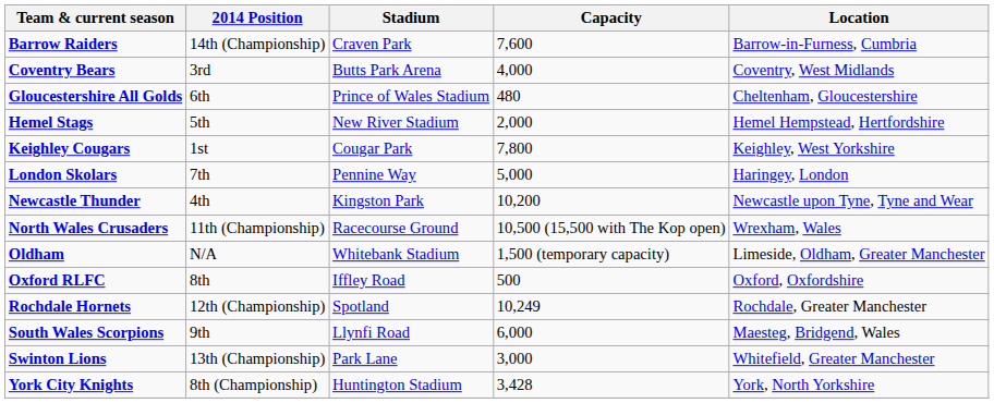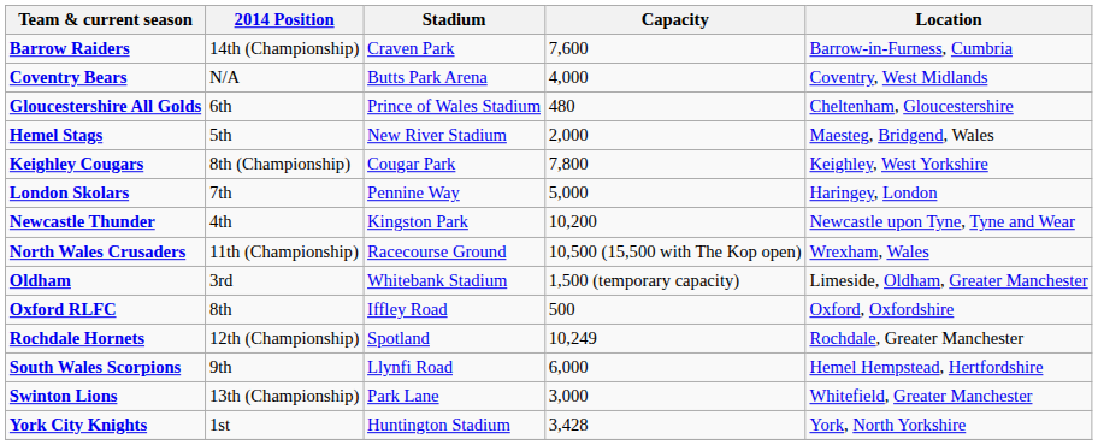Coventry Bears | 2014 Position: 3rd -> N/A
Hemel Stags | Location: Hemel Hempstead, Hertfordshire -> Maesteg, Bridgend, Wales
Keighley Cougars | 2014 Position: 1st -> 8th (Championship)
Oldham | 2014 Position: N/A -> 3rd
South Wales Scorpions | Location: Maesteg, Bridgend, Wales -> Hemel Hempstead, Hertfordshire
York City Knights | 2014 Position: 8th (Championship) -> 1st
